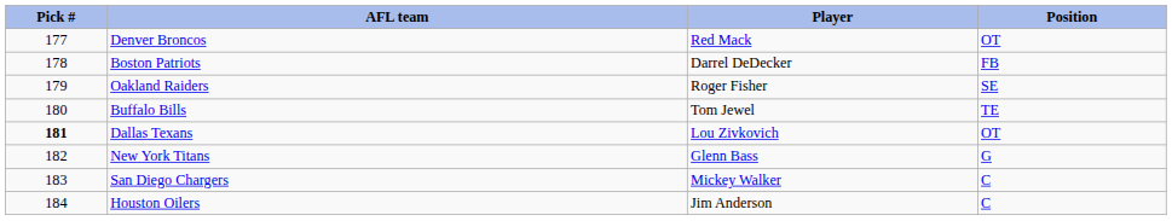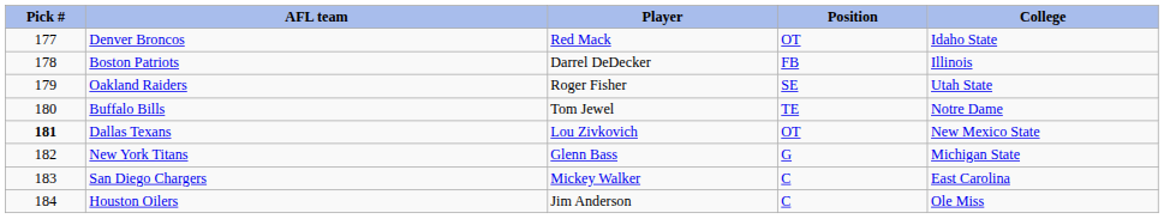+ column: College | Idaho State | Illinois | Utah State | Notre Dame | New Mexico State | Michigan State | East Carolina | Ole Miss
